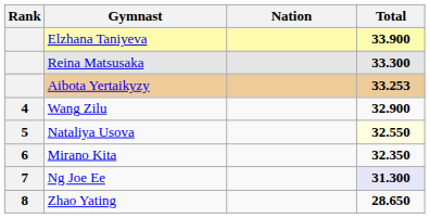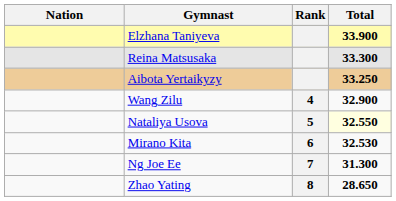columns swapped: Rank <-> Nation
Aibota Yertaikyzy | Total: 33.253 -> 33.250
Mirano Kita | Total: 32.350 -> 32.530
Ng Joe Ee | Total: lavender background -> no background
